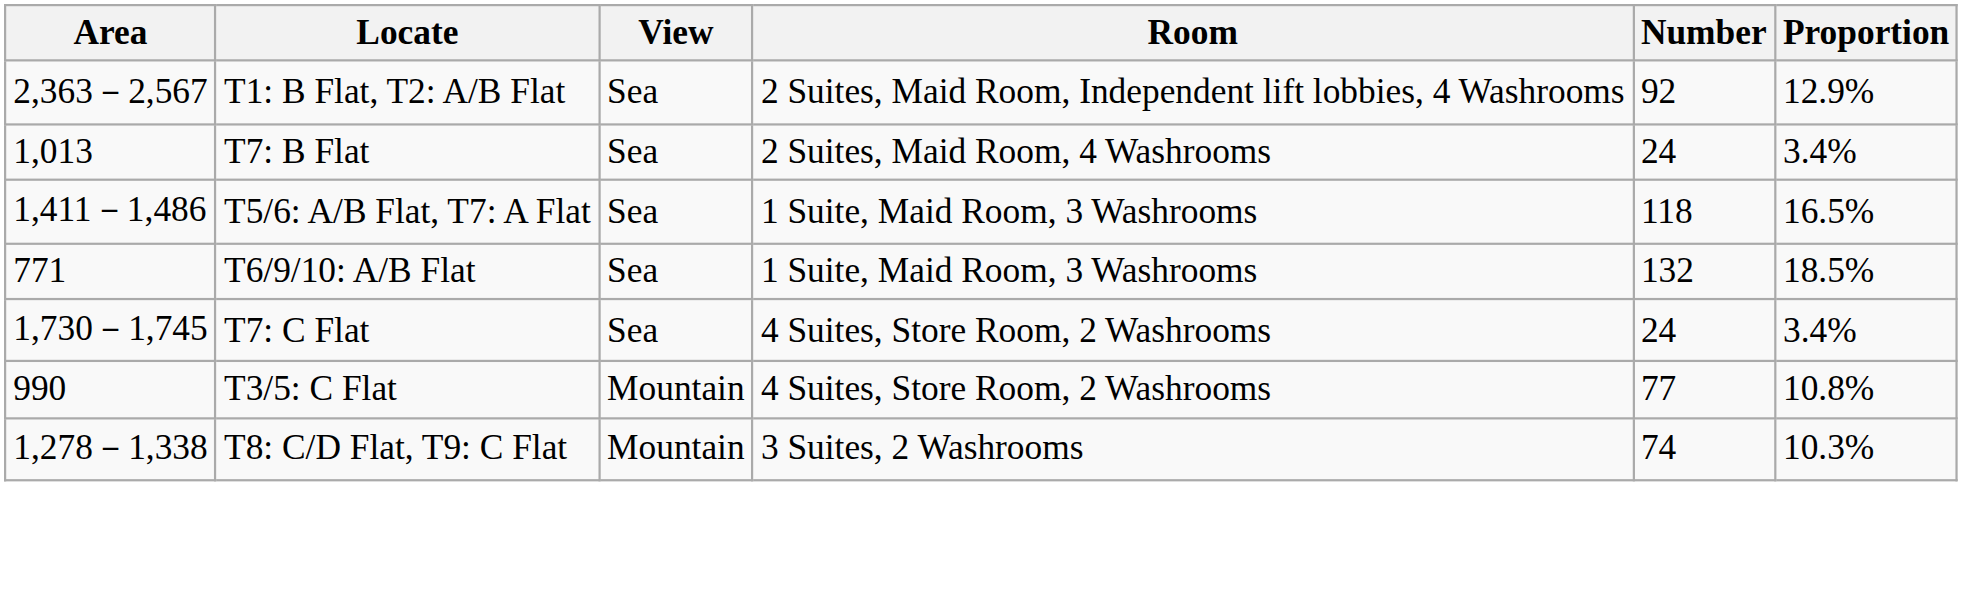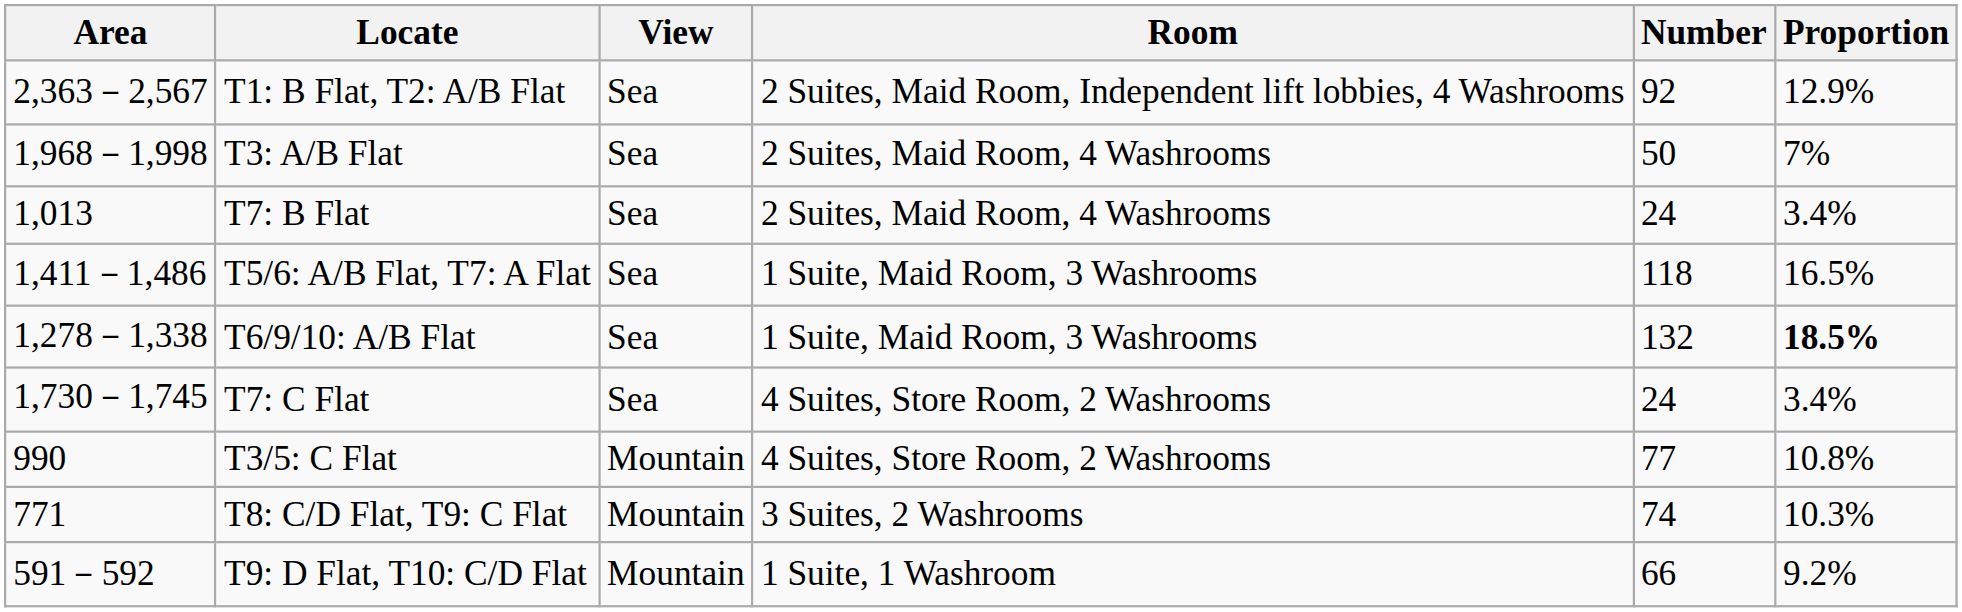+ row: 1,968－1,998 | T3: A/B Flat | Sea | 2 Suites, Maid Room, 4 Washrooms | 50 | 7%
T6/9/10: A/B Flat | Area: 771 -> 1,278－1,338
T6/9/10: A/B Flat | Proportion: normal -> bold
T8: C/D Flat, T9: C Flat | Area: 1,278－1,338 -> 771
+ row: 591－592 | T9: D Flat, T10: C/D Flat | Mountain | 1 Suite, 1 Washroom | 66 | 9.2%
